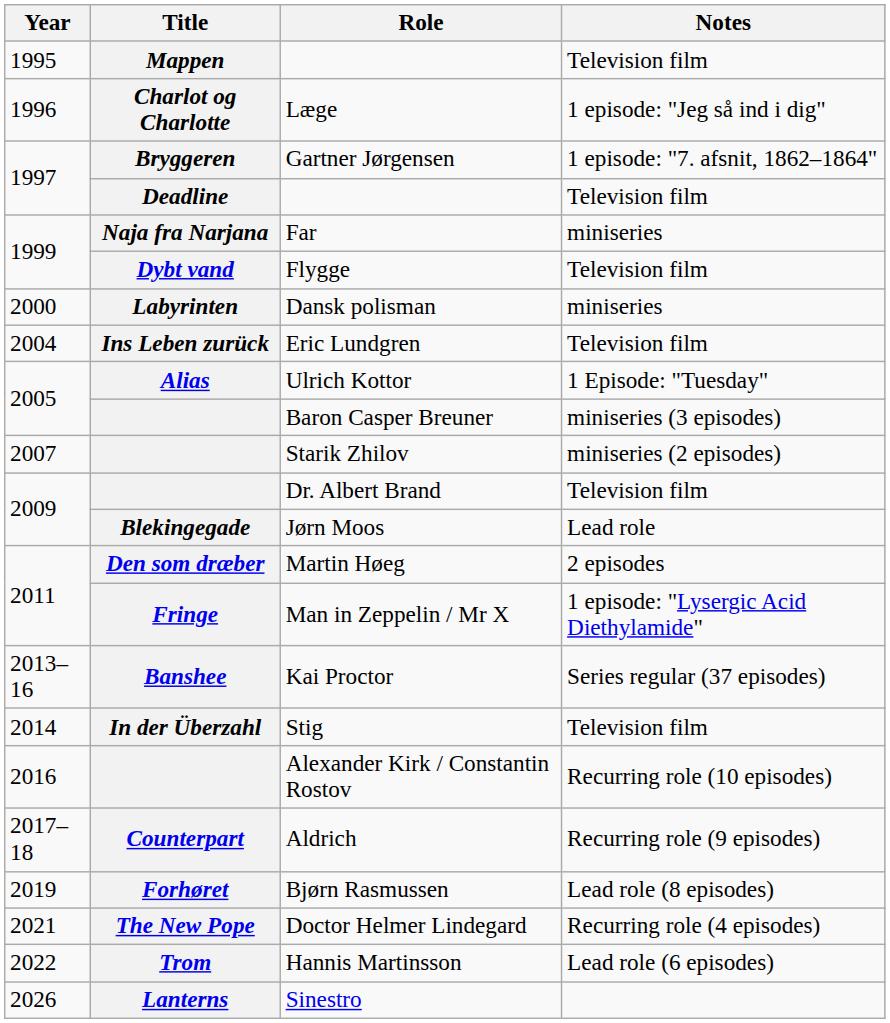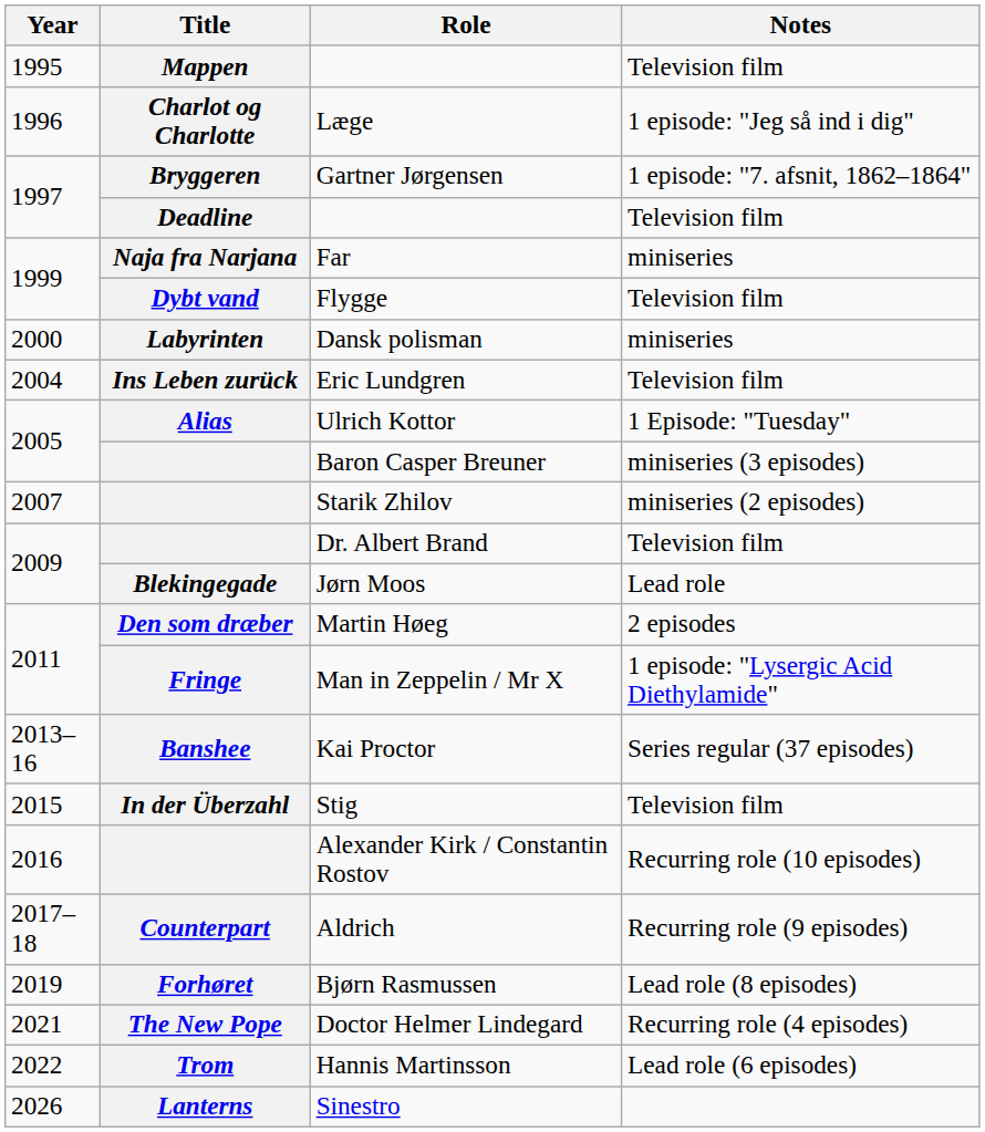Stig | Year: 2014 -> 2015
